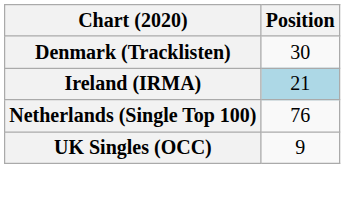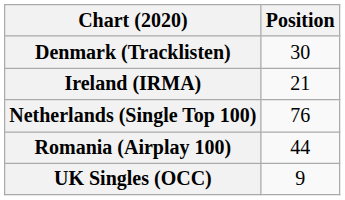Ireland (IRMA) | Position: lightblue background -> no background
+ row: Romania (Airplay 100) | 44
